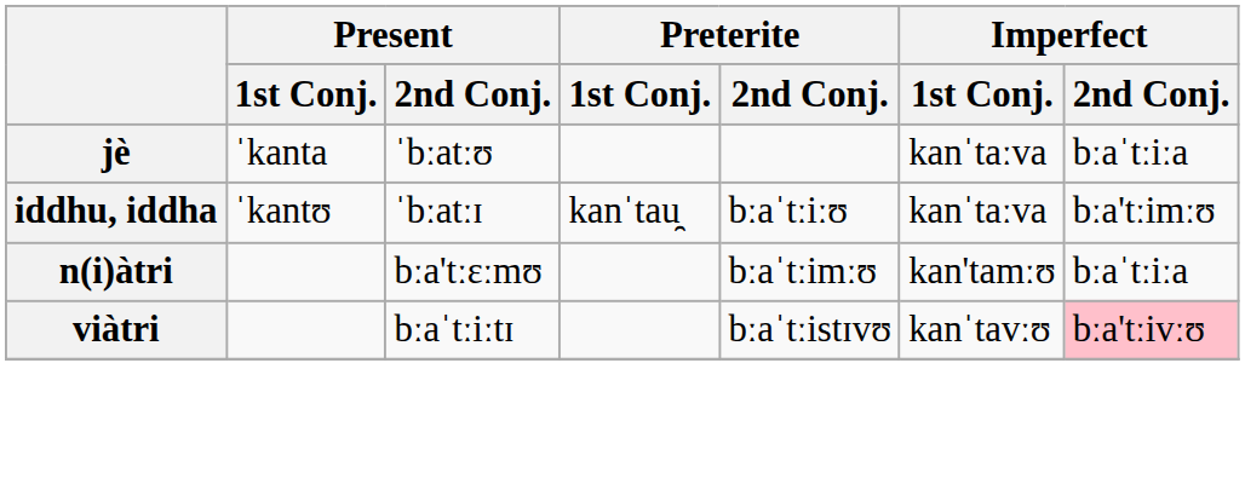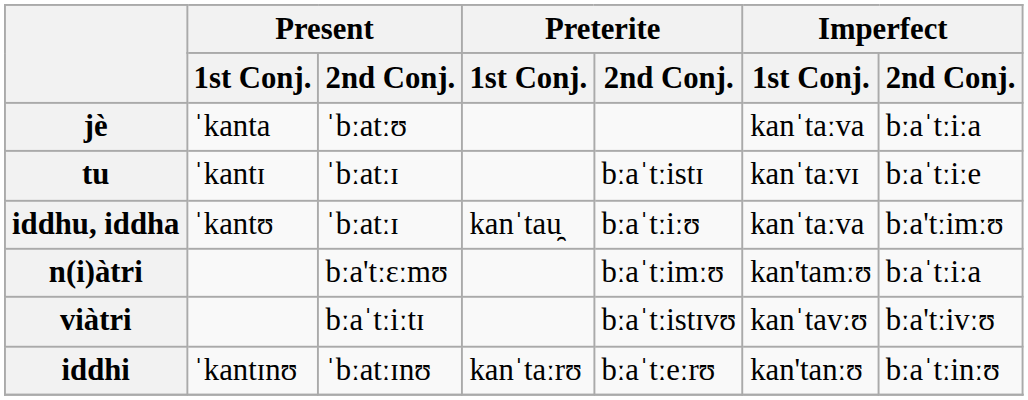+ row: tu | ˈkantɪ | ˈbːatːɪ | bːaˈtːistɪ | kanˈtaːvɪ | bːaˈtːiːe
viàtri | Imperfect / 2nd Conj.: pink background -> no background
+ row: iddhi | ˈkantɪnʊ | ˈbːatːɪnʊ | kanˈtaːrʊ | bːaˈtːeːrʊ | kan'tanːʊ | bːaˈtːinːʊ
